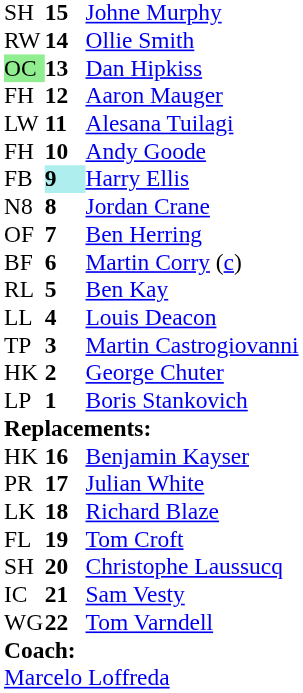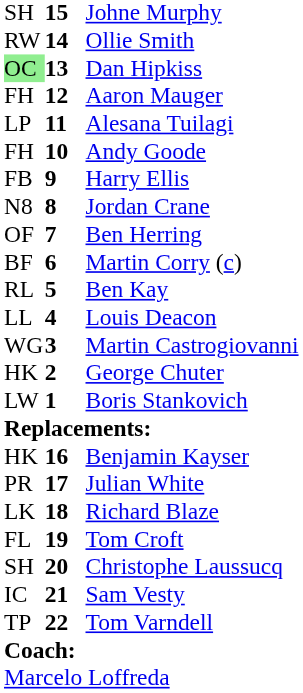Alesana Tuilagi | column 1: LW -> LP
Harry Ellis | column 2: paleturquoise background -> no background
Martin Castrogiovanni | column 1: TP -> WG
Boris Stankovich | column 1: LP -> LW
Tom Varndell | column 1: WG -> TP
